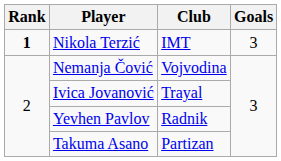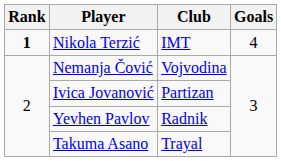Nikola Terzić | Goals: 3 -> 4
Ivica Jovanović | Club: Trayal -> Partizan
Takuma Asano | Club: Partizan -> Trayal
